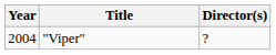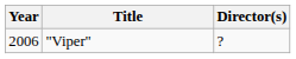"Viper" | Year: 2004 -> 2006
